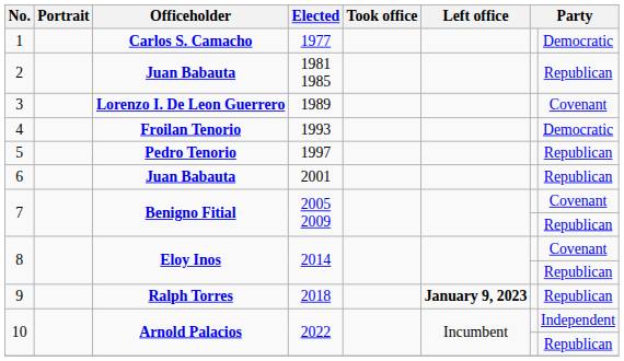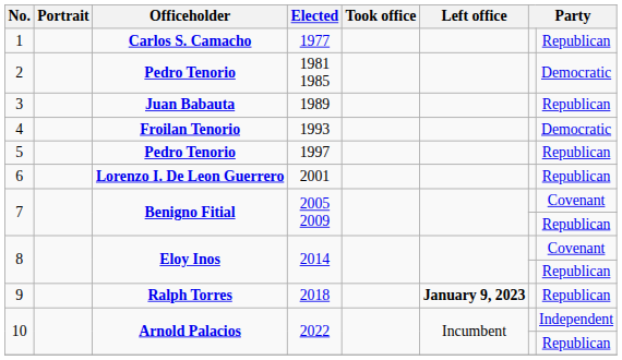1 | column 8: Democratic -> Republican
2 | Officeholder: Juan Babauta -> Pedro Tenorio
2 | column 8: Republican -> Democratic
3 | Officeholder: Lorenzo I. De Leon Guerrero -> Juan Babauta
3 | column 8: Covenant -> Republican
6 | Officeholder: Juan Babauta -> Lorenzo I. De Leon Guerrero
